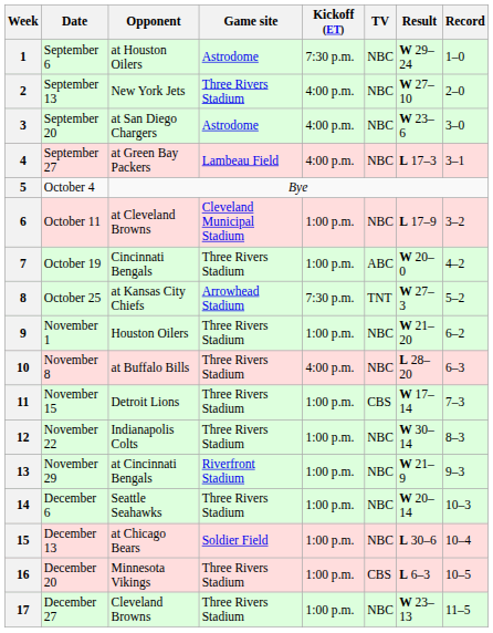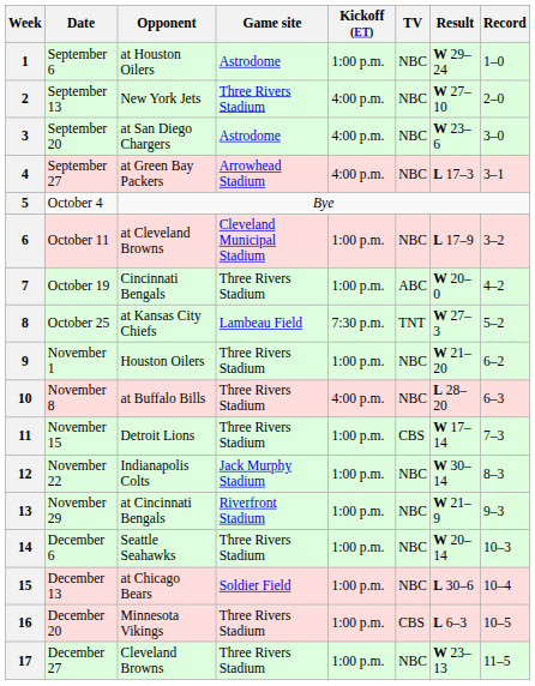1 | Kickoff (ET): 7:30 p.m. -> 1:00 p.m.
4 | Game site: Lambeau Field -> Arrowhead Stadium
8 | Game site: Arrowhead Stadium -> Lambeau Field
12 | Game site: Three Rivers Stadium -> Jack Murphy Stadium
